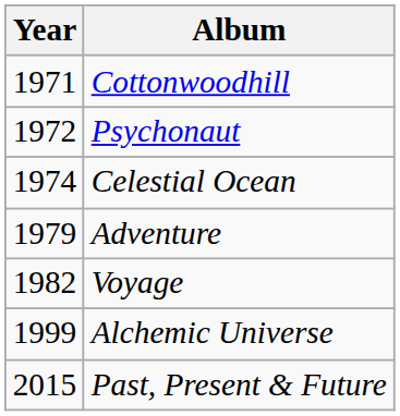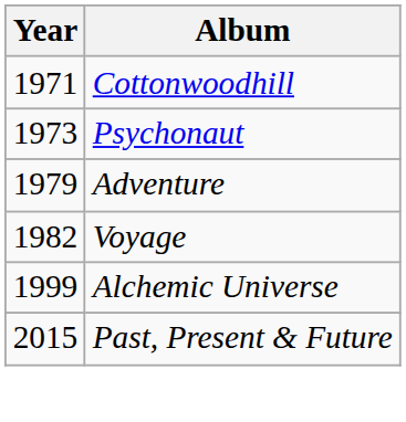Psychonaut | Year: 1972 -> 1973
- row: 1974 | Celestial Ocean
